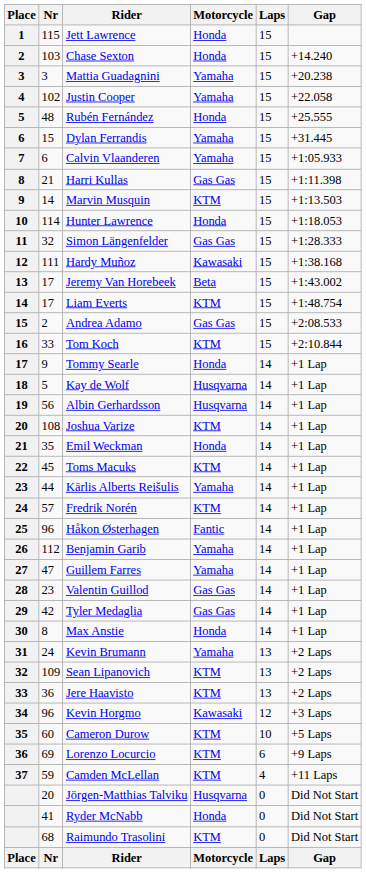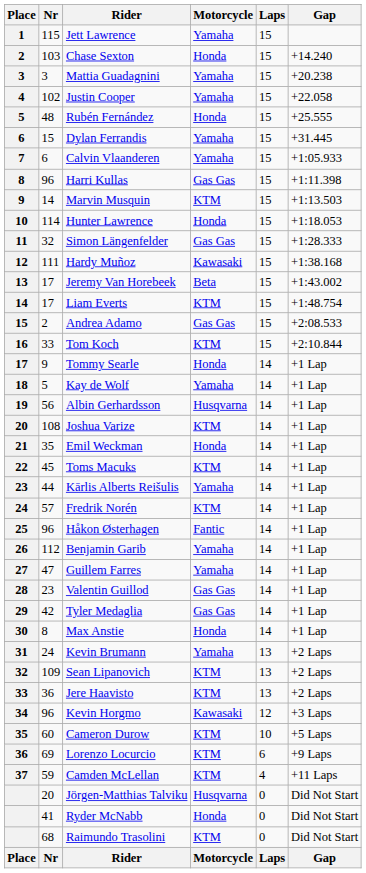Jett Lawrence | Motorcycle: Honda -> Yamaha
Harri Kullas | Nr: 21 -> 96
Kay de Wolf | Motorcycle: Husqvarna -> Yamaha
